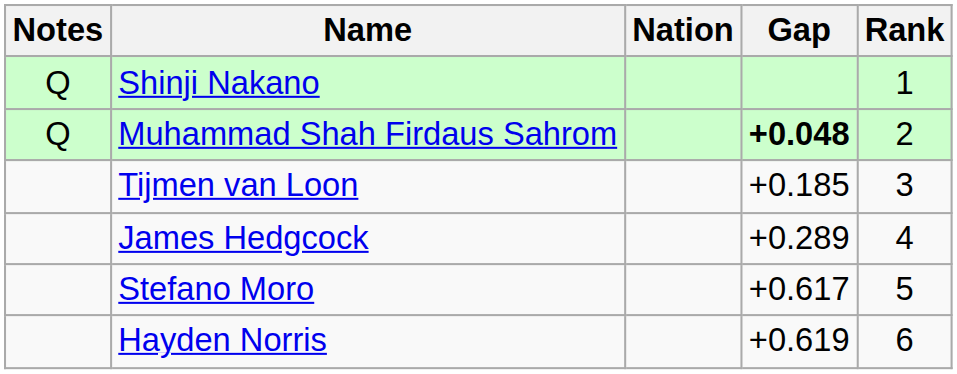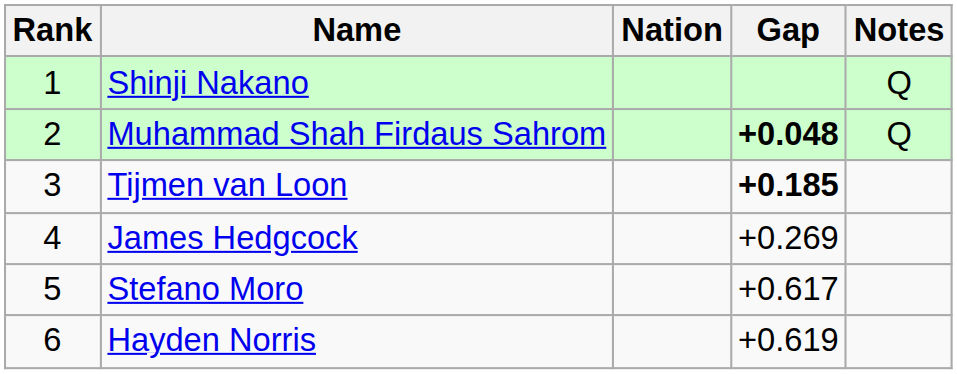columns swapped: Rank <-> Notes
Tijmen van Loon | Gap: normal -> bold
James Hedgcock | Gap: +0.289 -> +0.269
